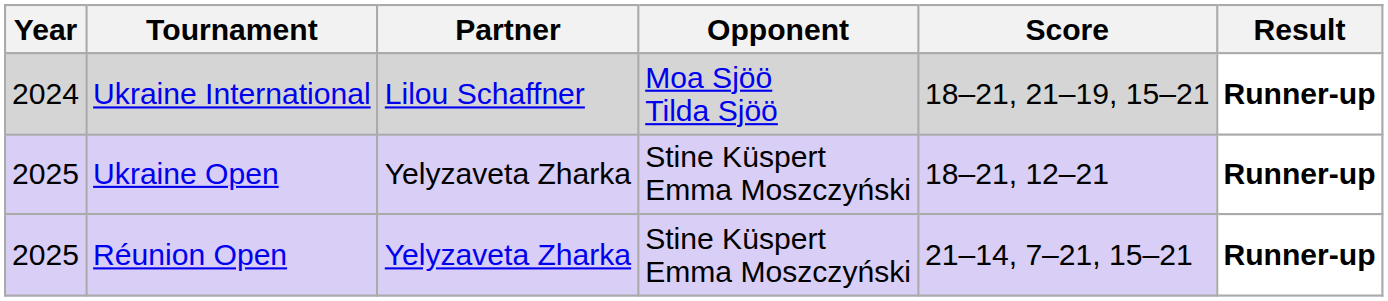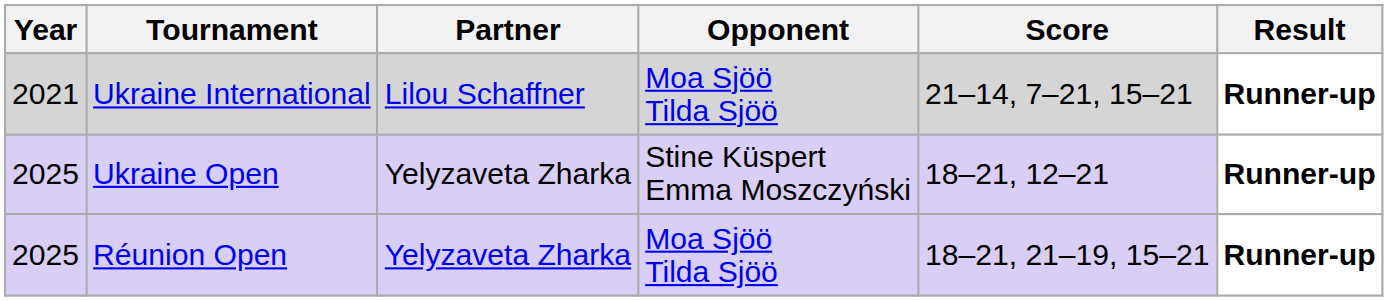Ukraine International | Year: 2024 -> 2021
Ukraine International | Score: 18–21, 21–19, 15–21 -> 21–14, 7–21, 15–21
Réunion Open | Opponent: Stine Küspert Emma Moszczyński -> Moa Sjöö Tilda Sjöö
Réunion Open | Score: 21–14, 7–21, 15–21 -> 18–21, 21–19, 15–21
